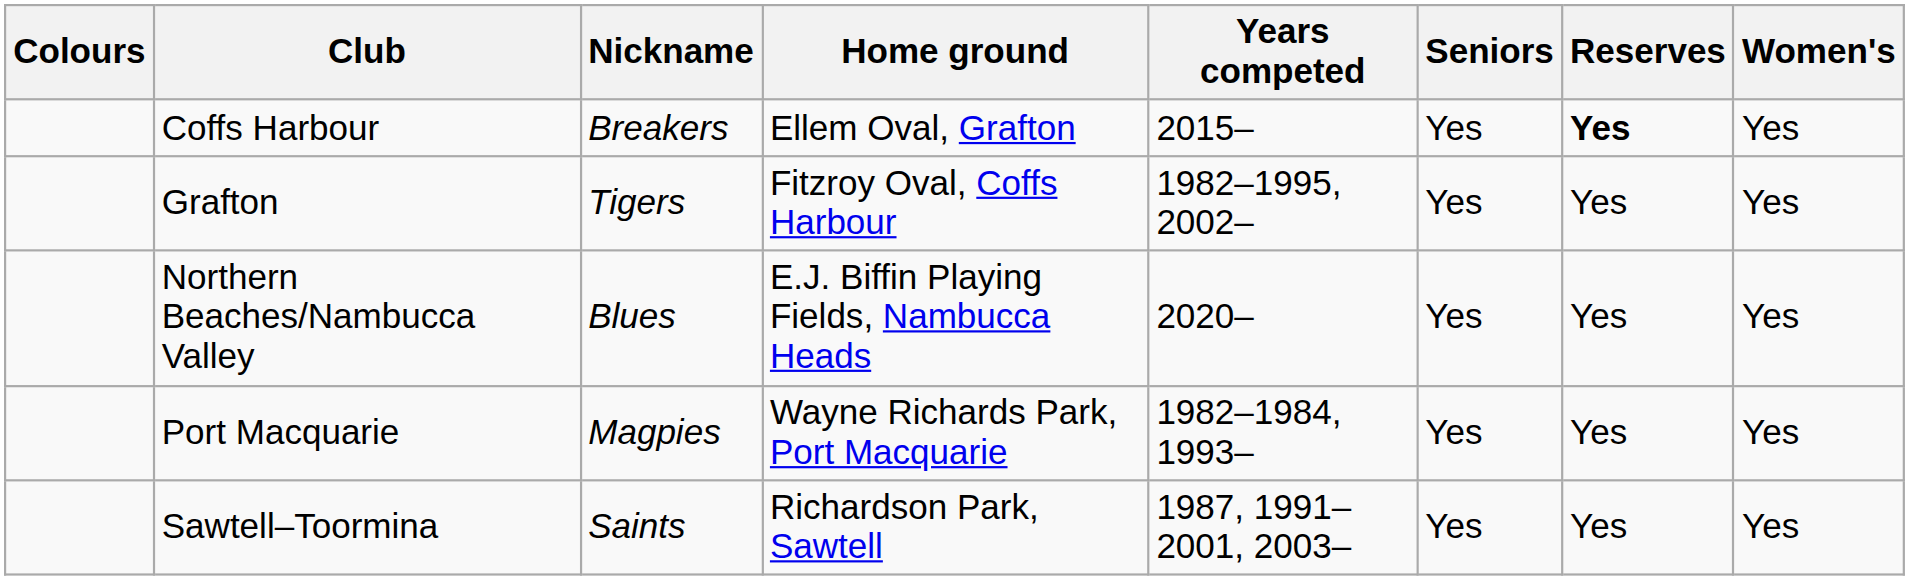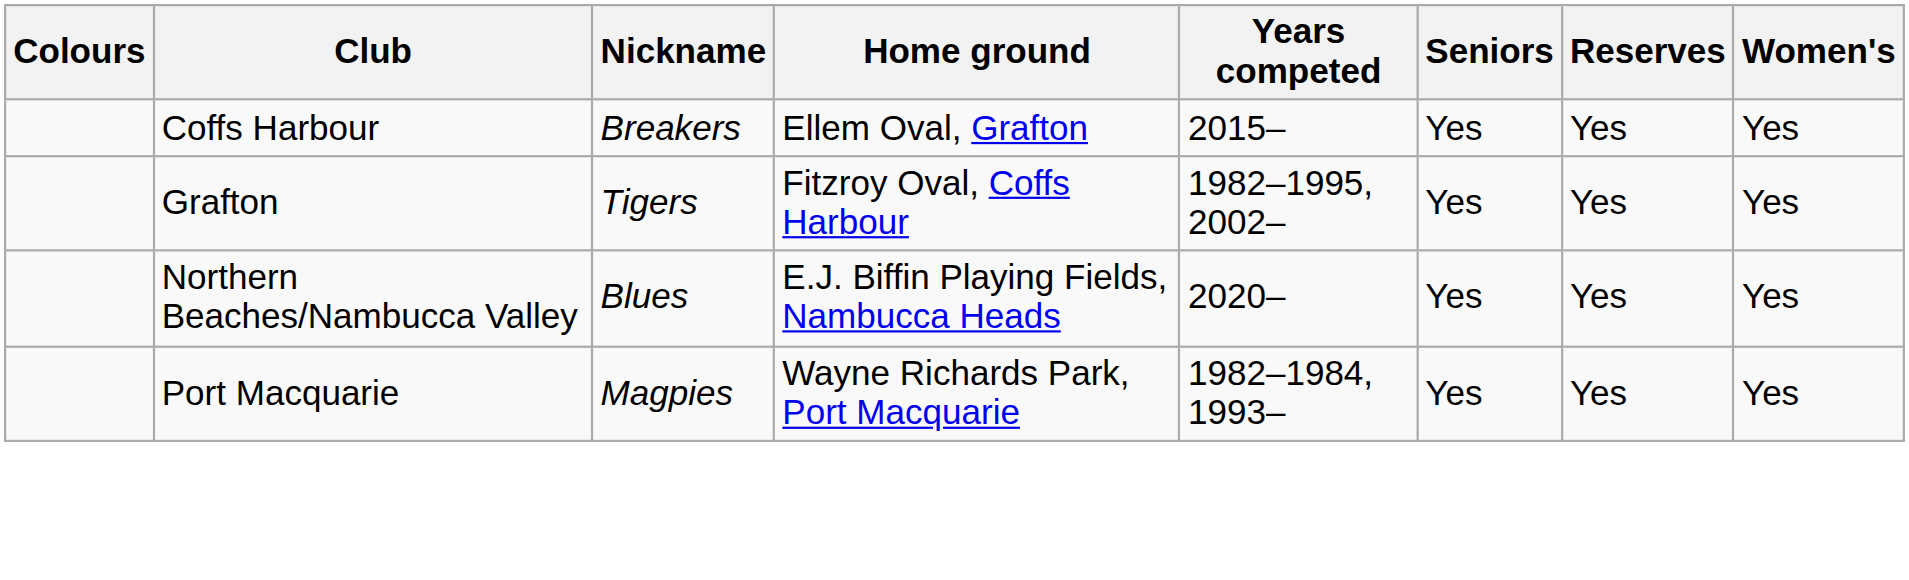Coffs Harbour | Reserves: bold -> normal
- row: Sawtell–Toormina | Saints | Richardson Park, Sawtell | 1987, 1991–2001, 2003– | Yes | Yes | Yes
